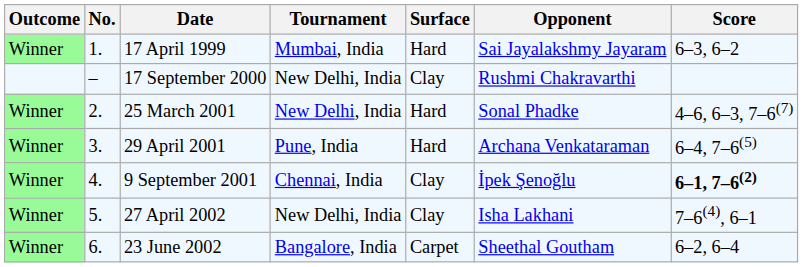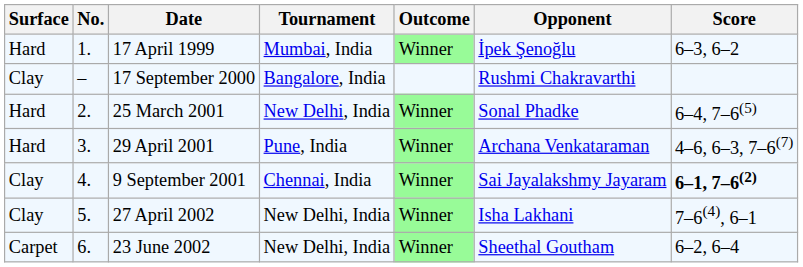columns swapped: Outcome <-> Surface
17 April 1999 | Opponent: Sai Jayalakshmy Jayaram -> İpek Şenoğlu
17 September 2000 | Tournament: New Delhi, India -> Bangalore, India
25 March 2001 | Score: 4–6, 6–3, 7–6(7) -> 6–4, 7–6(5)
29 April 2001 | Score: 6–4, 7–6(5) -> 4–6, 6–3, 7–6(7)
9 September 2001 | Opponent: İpek Şenoğlu -> Sai Jayalakshmy Jayaram
23 June 2002 | Tournament: Bangalore, India -> New Delhi, India
